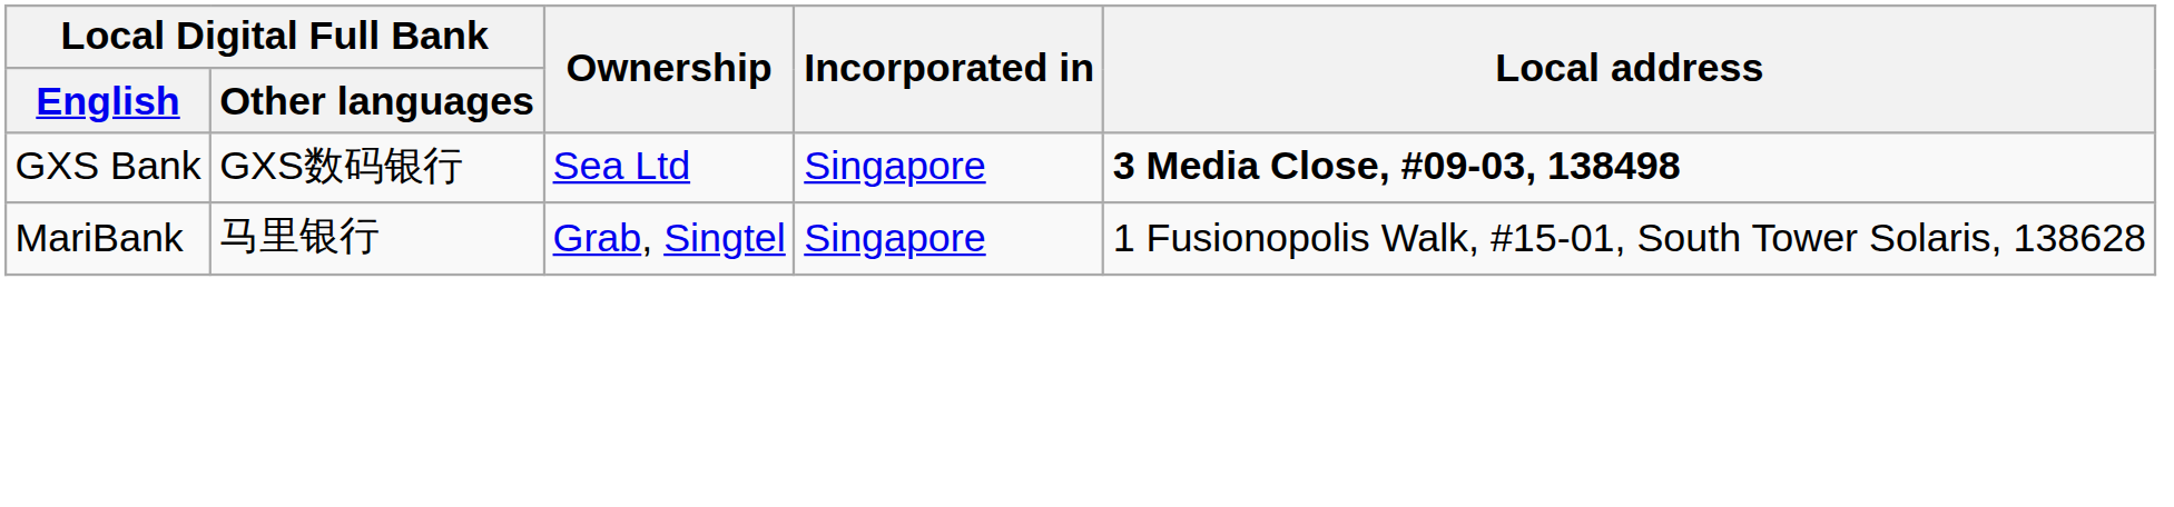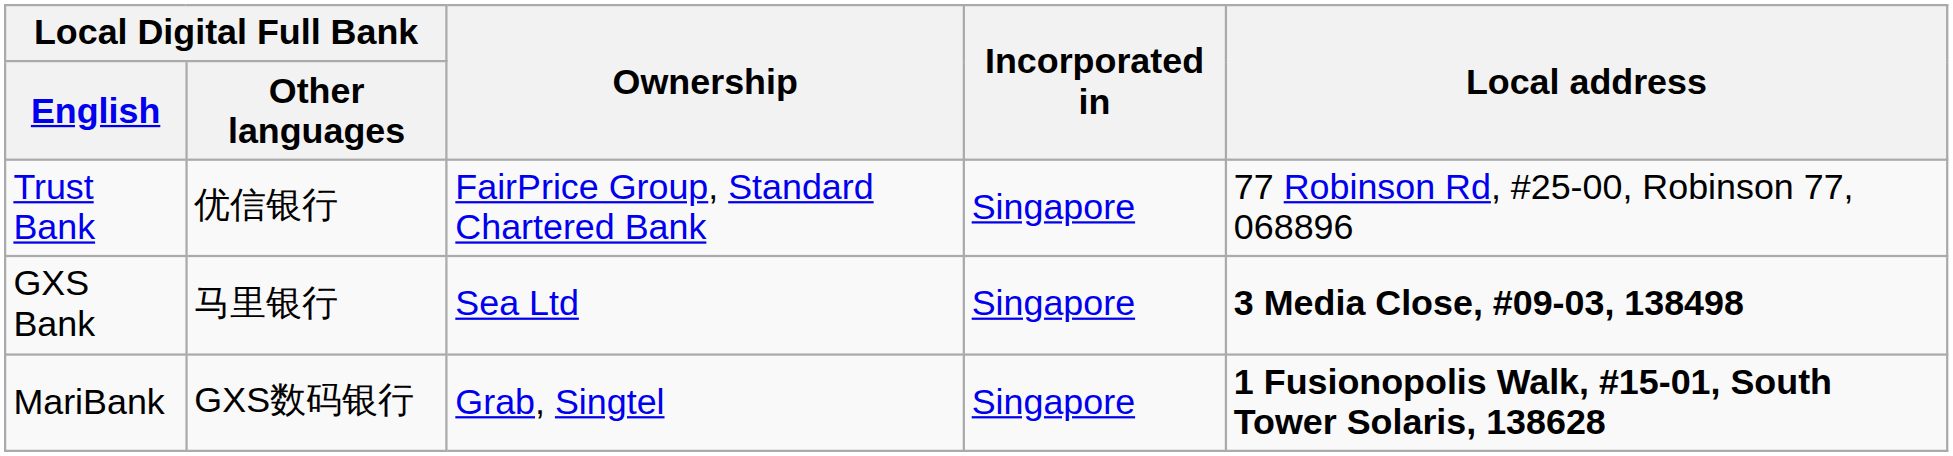+ row: Trust Bank | 优信银行 | FairPrice Group, Standard Chartered Bank | Singapore | 77 Robinson Rd, #25-00, Robinson 77, 068896
GXS Bank | Local Digital Full Bank / Other languages: GXS数码银行 -> 马里银行
MariBank | Local Digital Full Bank / Other languages: 马里银行 -> GXS数码银行
MariBank | Local address: normal -> bold
